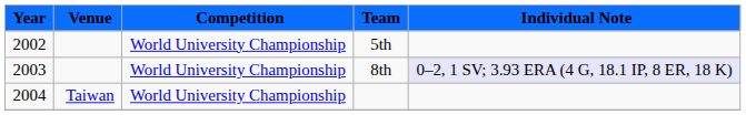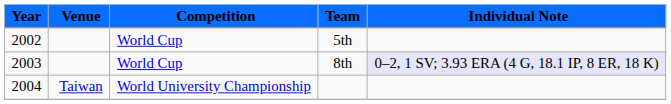5th | Competition: World University Championship -> World Cup
8th | Competition: World University Championship -> World Cup
